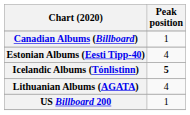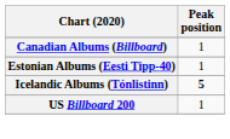Estonian Albums (Eesti Tipp-40) | Peak position: 4 -> 1
- row: Lithuanian Albums (AGATA) | 4
